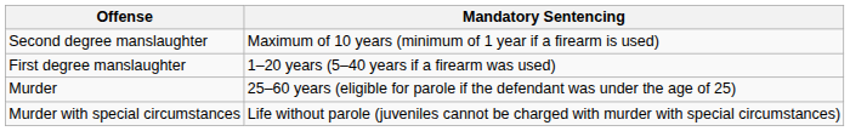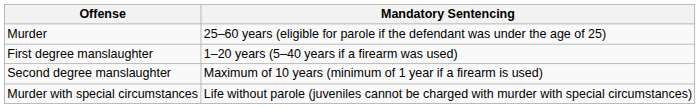rows swapped: Second degree manslaughter <-> Murder
